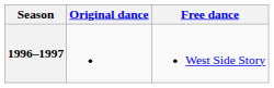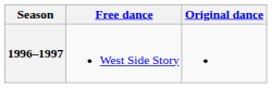columns swapped: Original dance <-> Free dance
